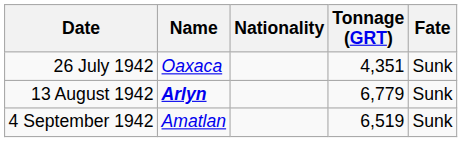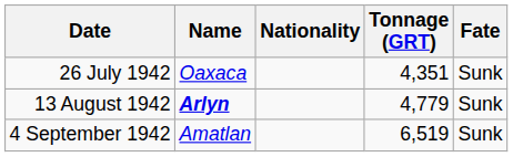13 August 1942 | Tonnage (GRT): 6,779 -> 4,779
